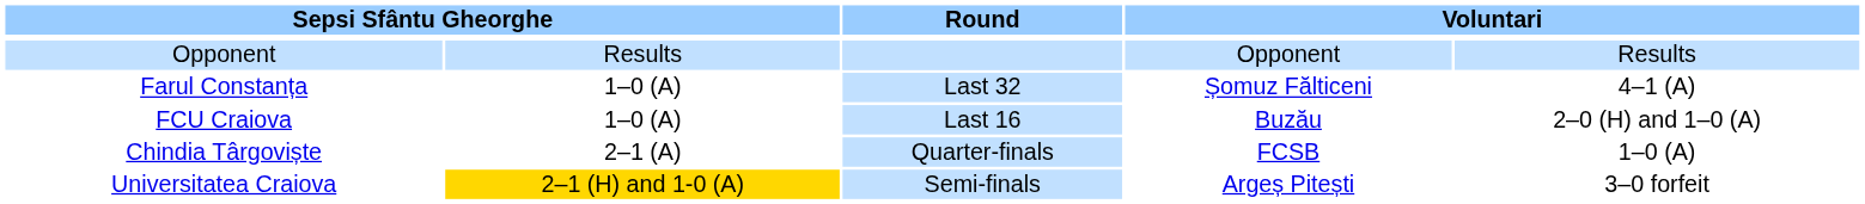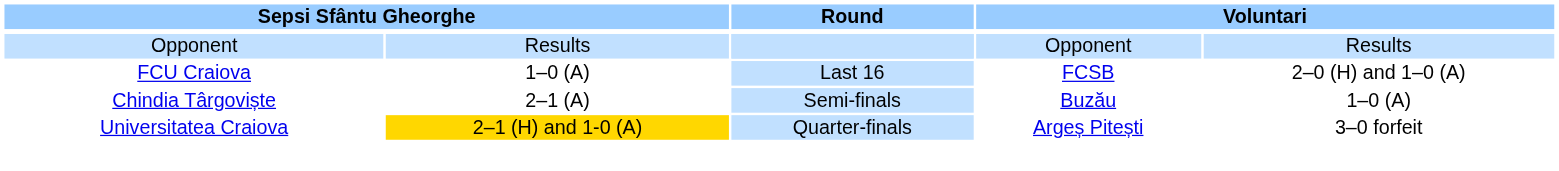- row: Farul Constanța | 1–0 (A) | Last 32 | Șomuz Fălticeni | 4–1 (A)
FCU Craiova | column 4: Buzău -> FCSB
Chindia Târgoviște | Round: Quarter-finals -> Semi-finals
Chindia Târgoviște | column 4: FCSB -> Buzău
Universitatea Craiova | Round: Semi-finals -> Quarter-finals
